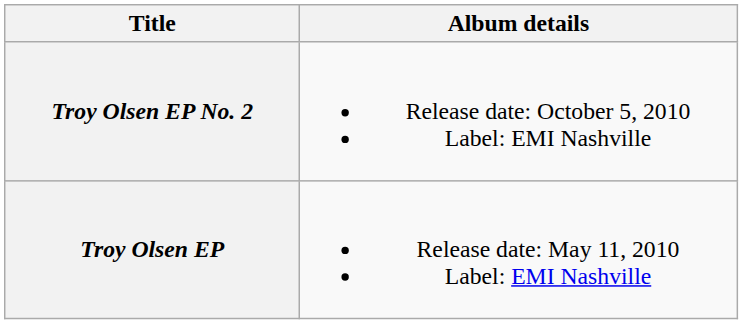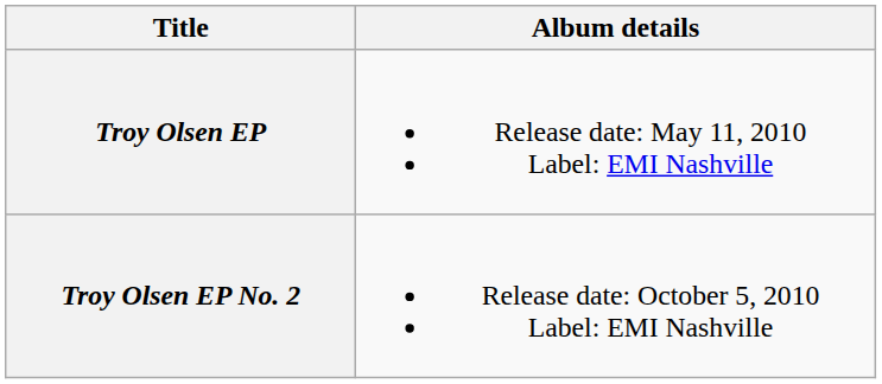rows swapped: Troy Olsen EP <-> Troy Olsen EP No. 2
